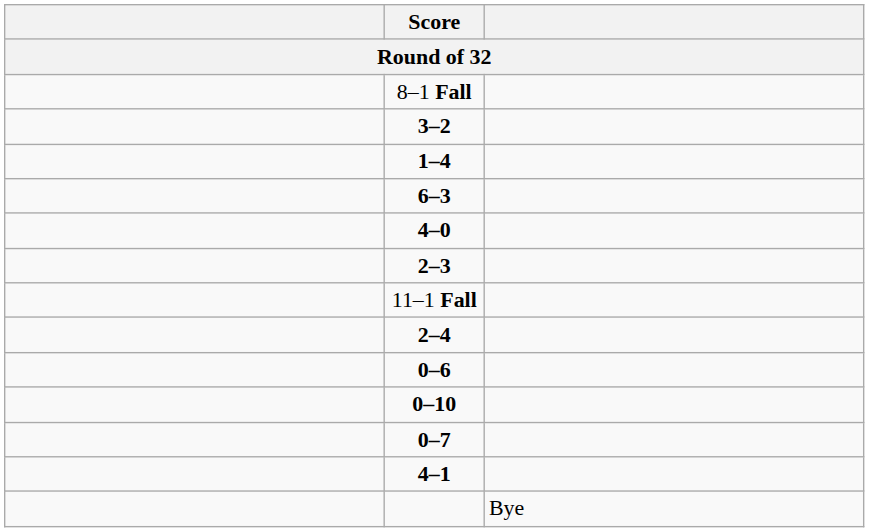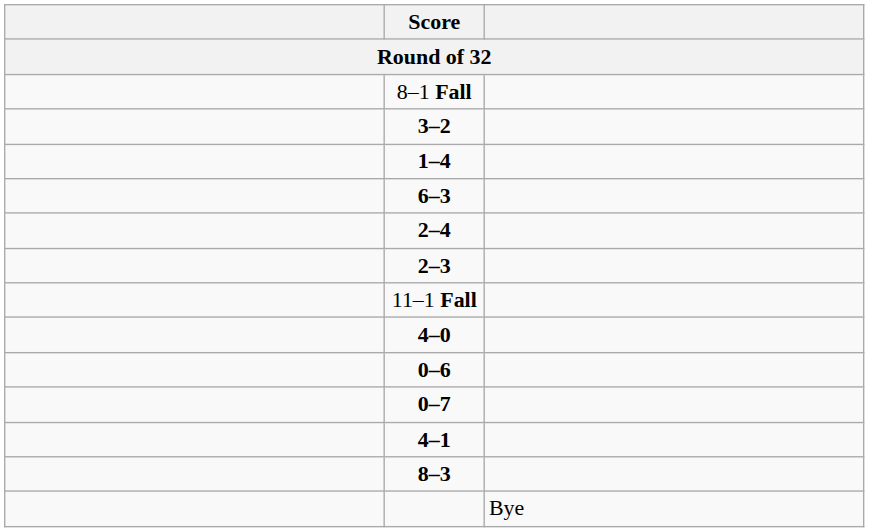rows swapped: 4–0 <-> 2–4
- row: 0–10
+ row: 8–3
